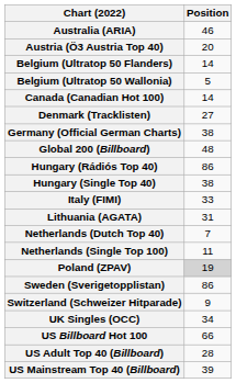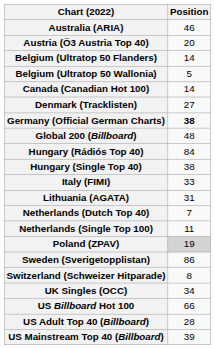Germany (Official German Charts) | Position: normal -> bold
Hungary (Rádiós Top 40) | Position: 86 -> 84
Switzerland (Schweizer Hitparade) | Position: 9 -> 8
